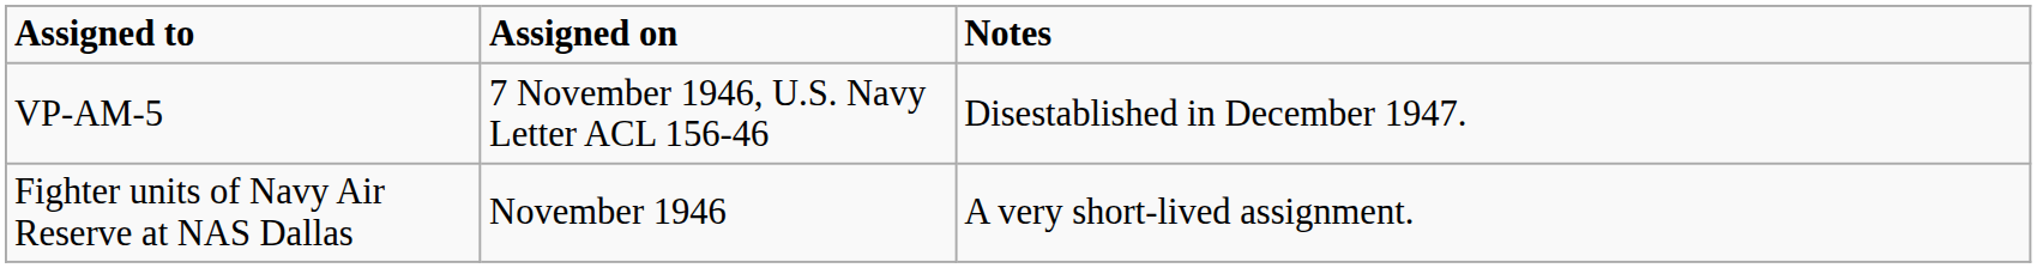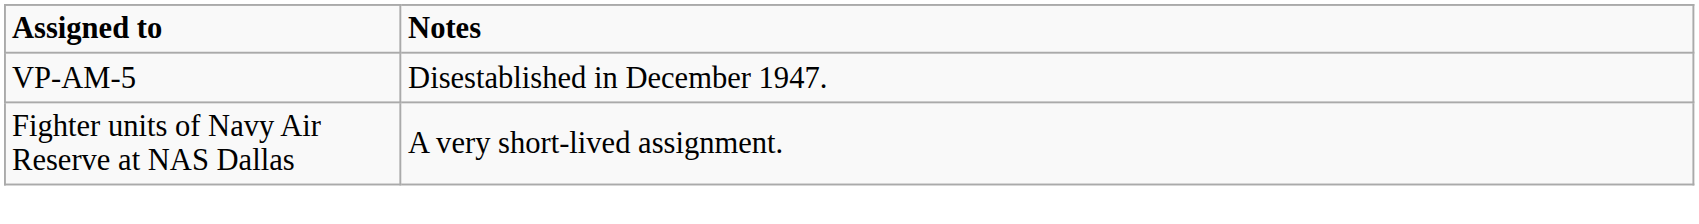- column: Assigned on | 7 November 1946, U.S. Navy Letter ACL 156-46 | November 1946
